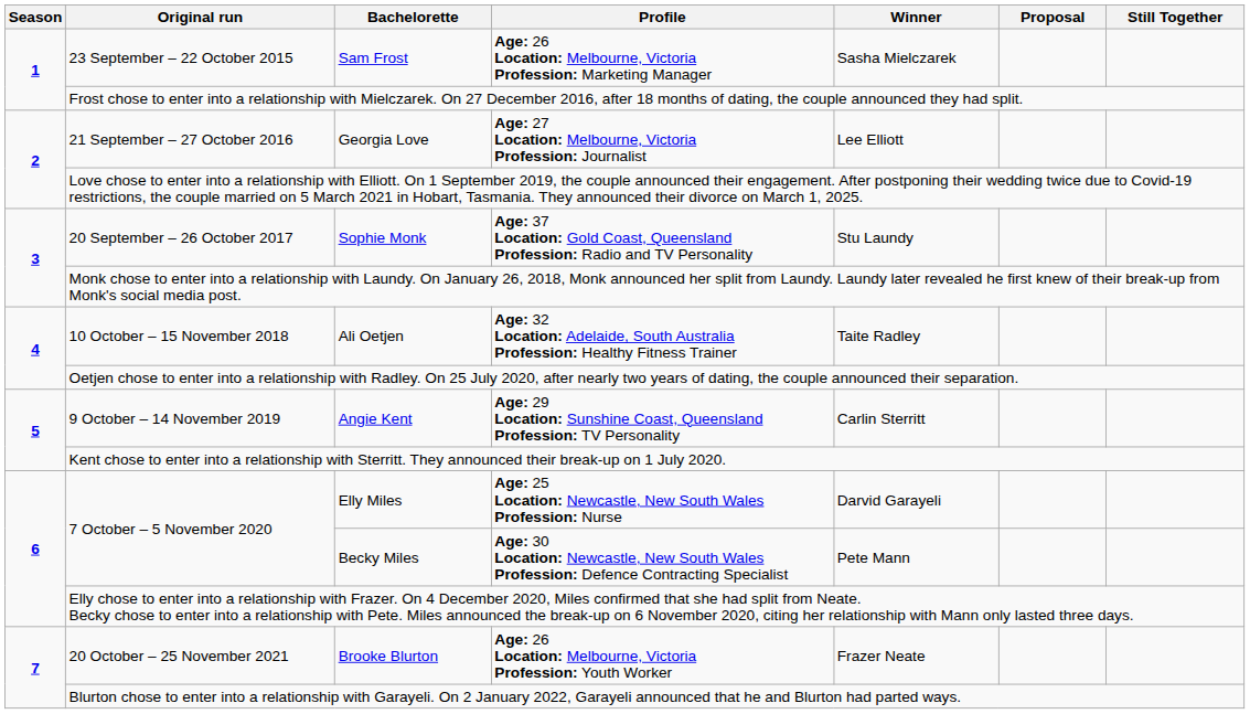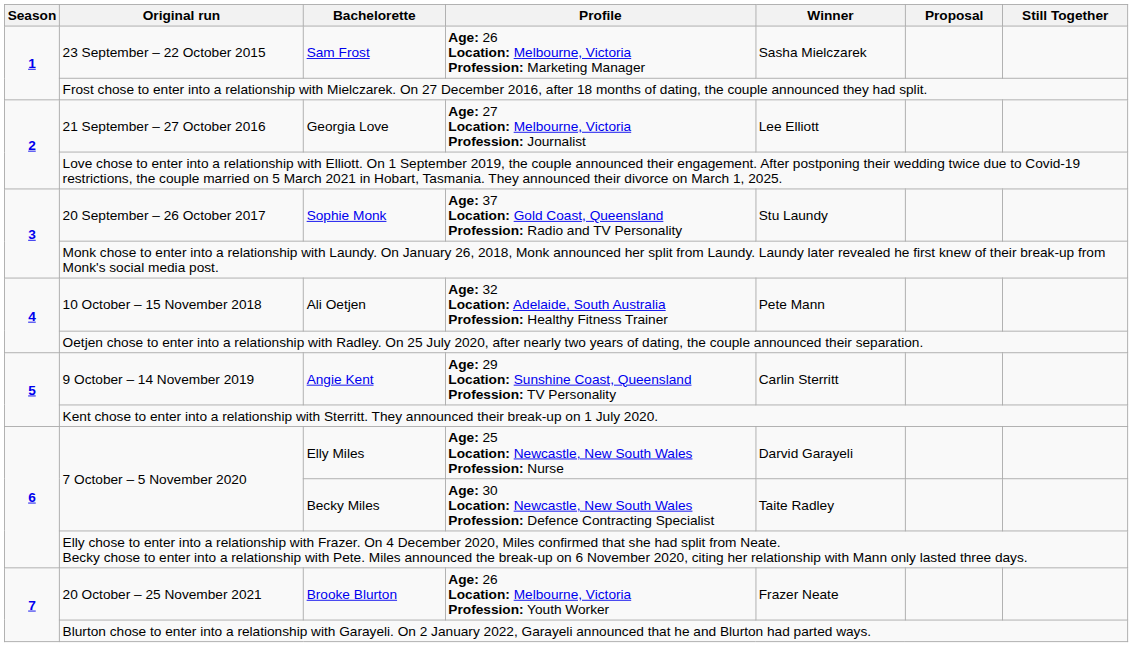Ali Oetjen | Winner: Taite Radley -> Pete Mann
Becky Miles | Winner: Pete Mann -> Taite Radley
